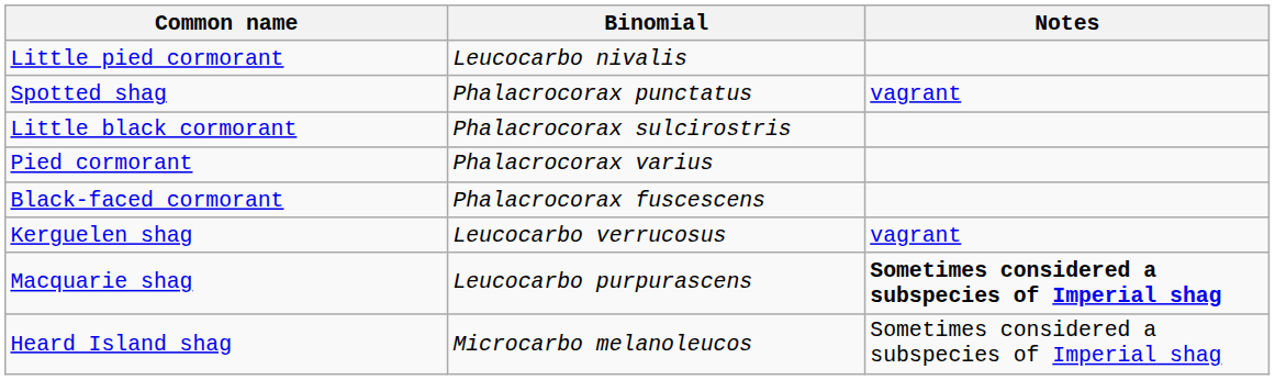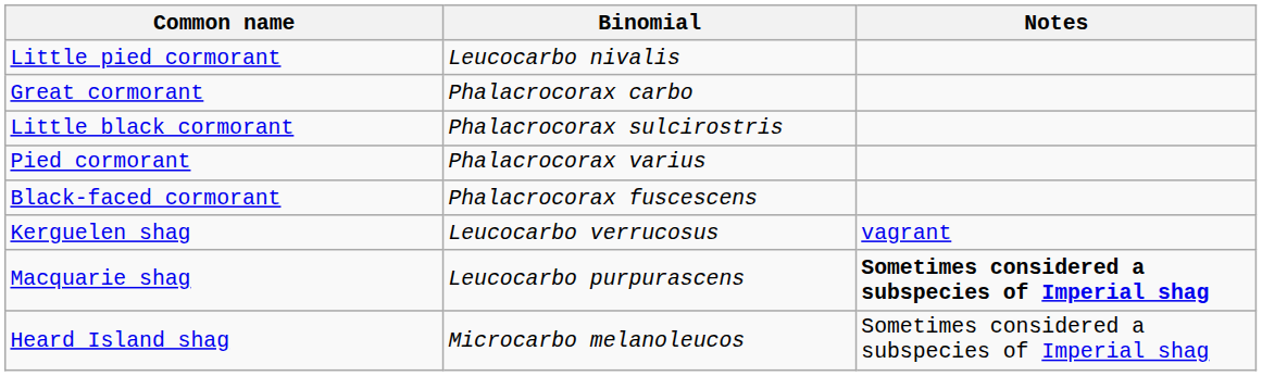+ row: Great cormorant | Phalacrocorax carbo
- row: Spotted shag | Phalacrocorax punctatus | vagrant
